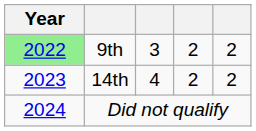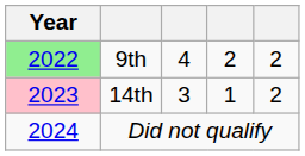9th | column 3: 3 -> 4
14th | Year: no background -> pink background
14th | column 3: 4 -> 3
14th | column 4: 2 -> 1
